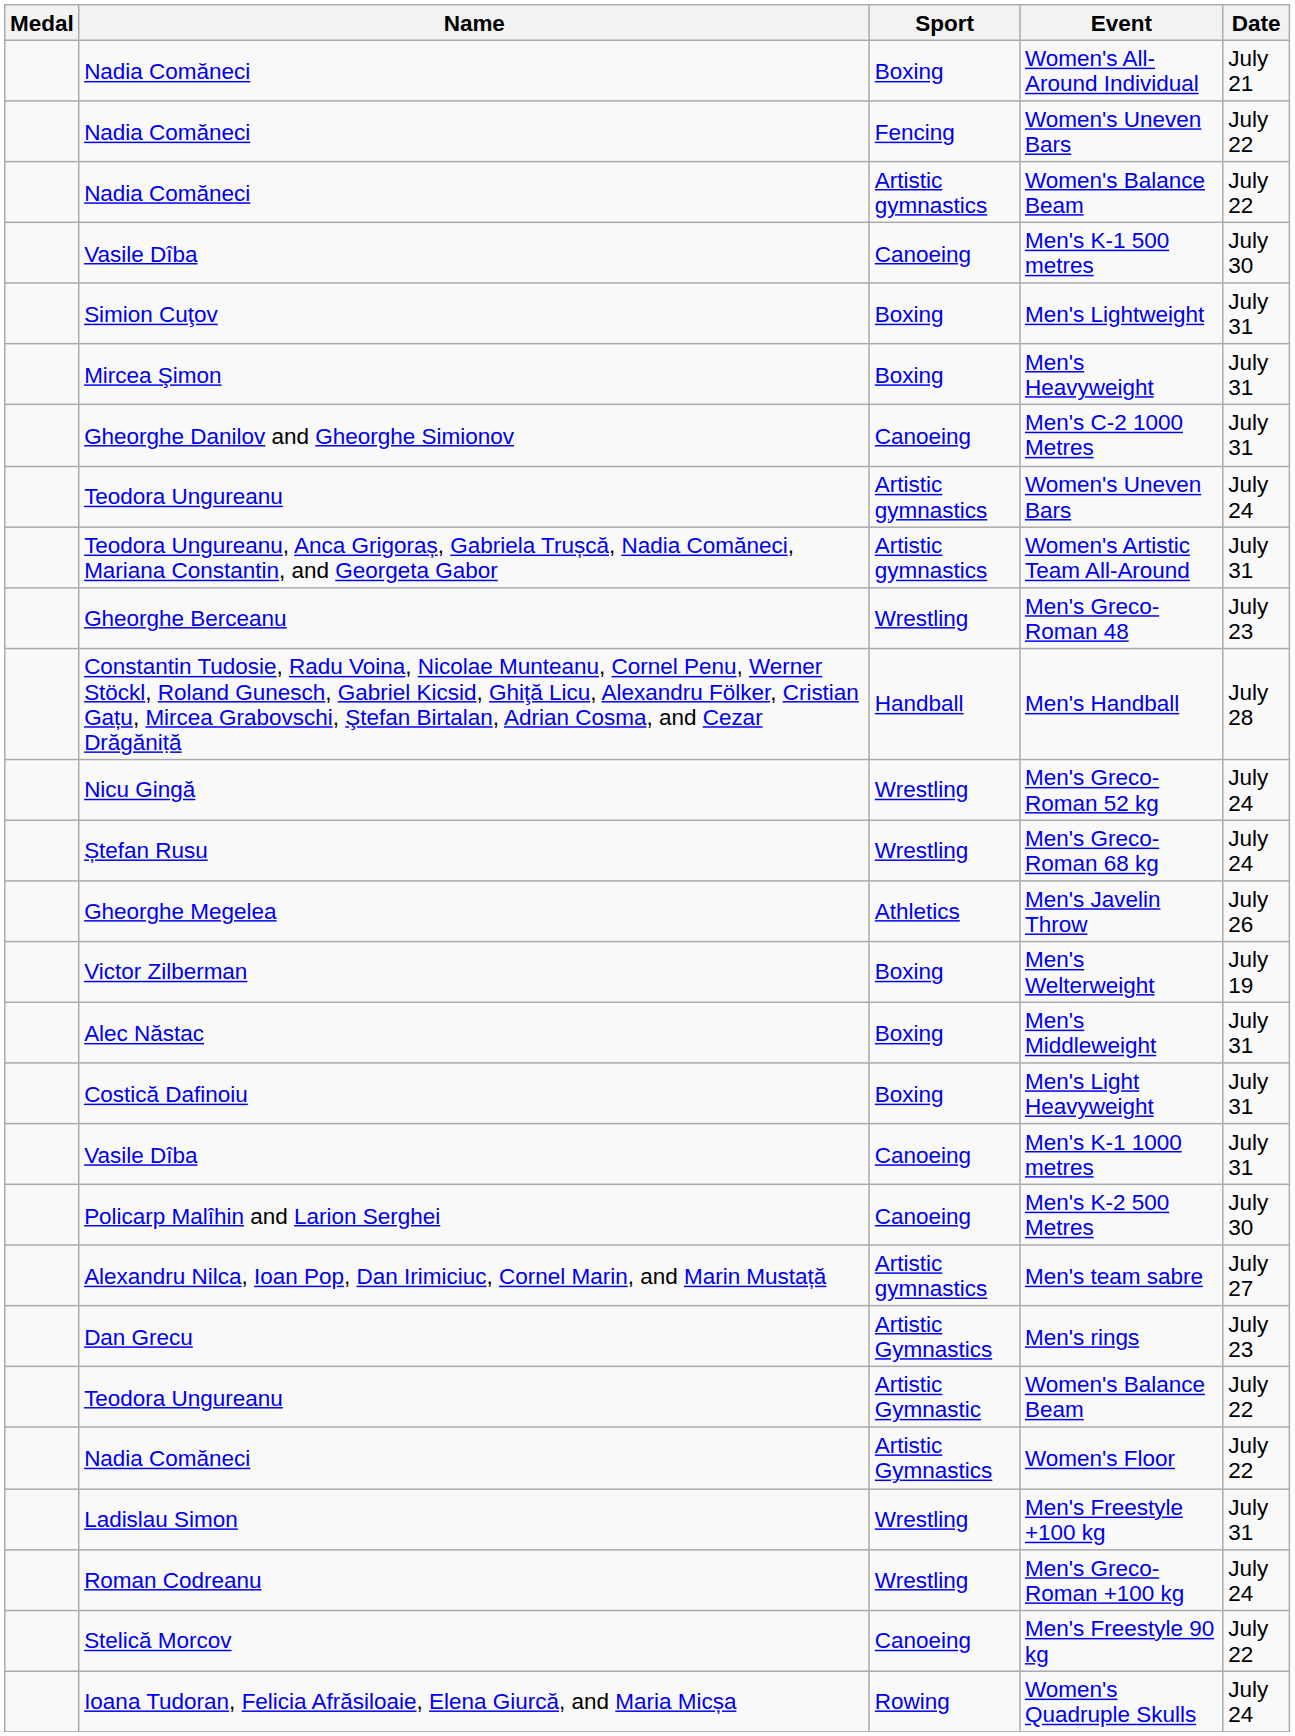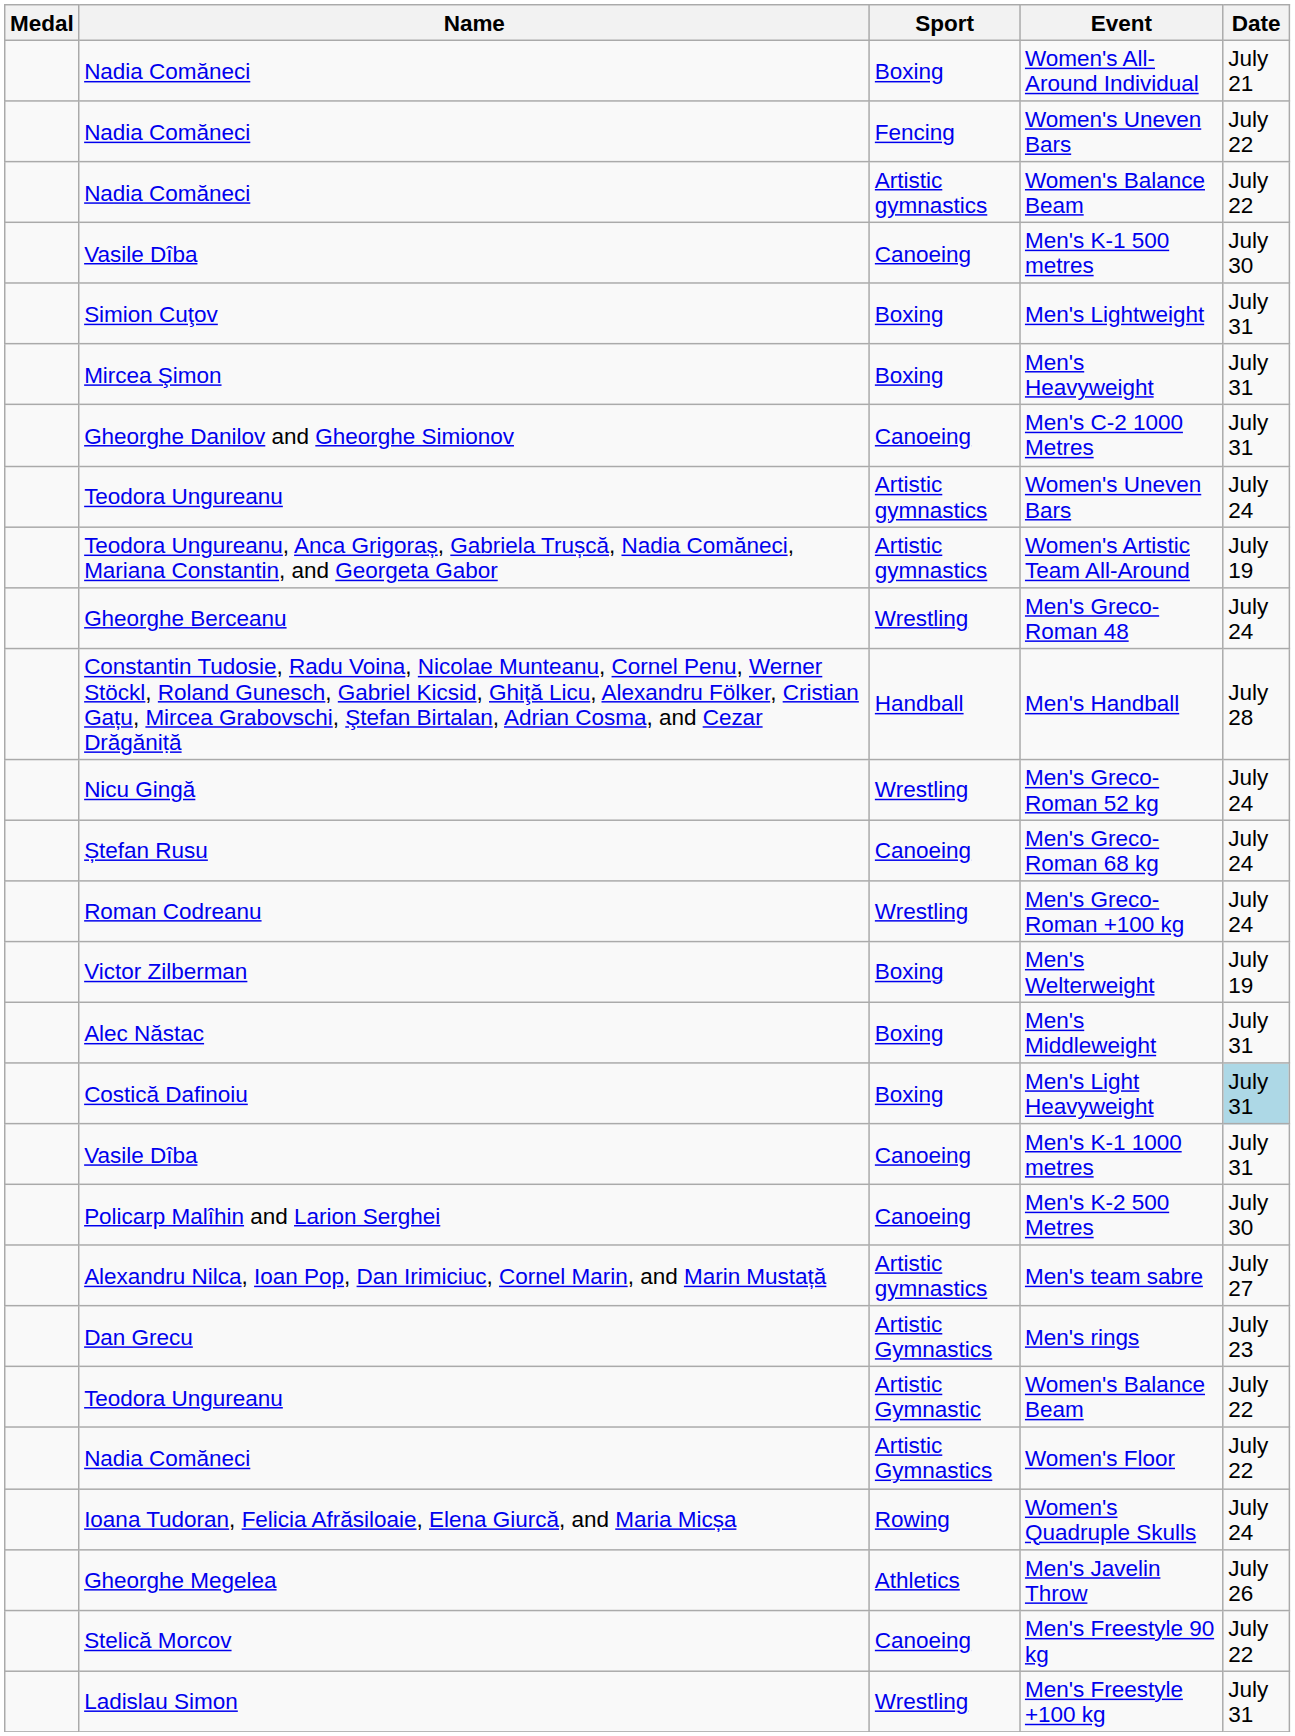Women's Artistic Team All-Around | Date: July 31 -> July 19
Men's Greco-Roman 48 | Date: July 23 -> July 24
Men's Greco-Roman 68 kg | Sport: Wrestling -> Canoeing
rows swapped: Men's Javelin Throw <-> Men's Greco-Roman +100 kg
Men's Light Heavyweight | Date: no background -> lightblue background
rows swapped: Women's Quadruple Skulls <-> Men's Freestyle +100 kg
